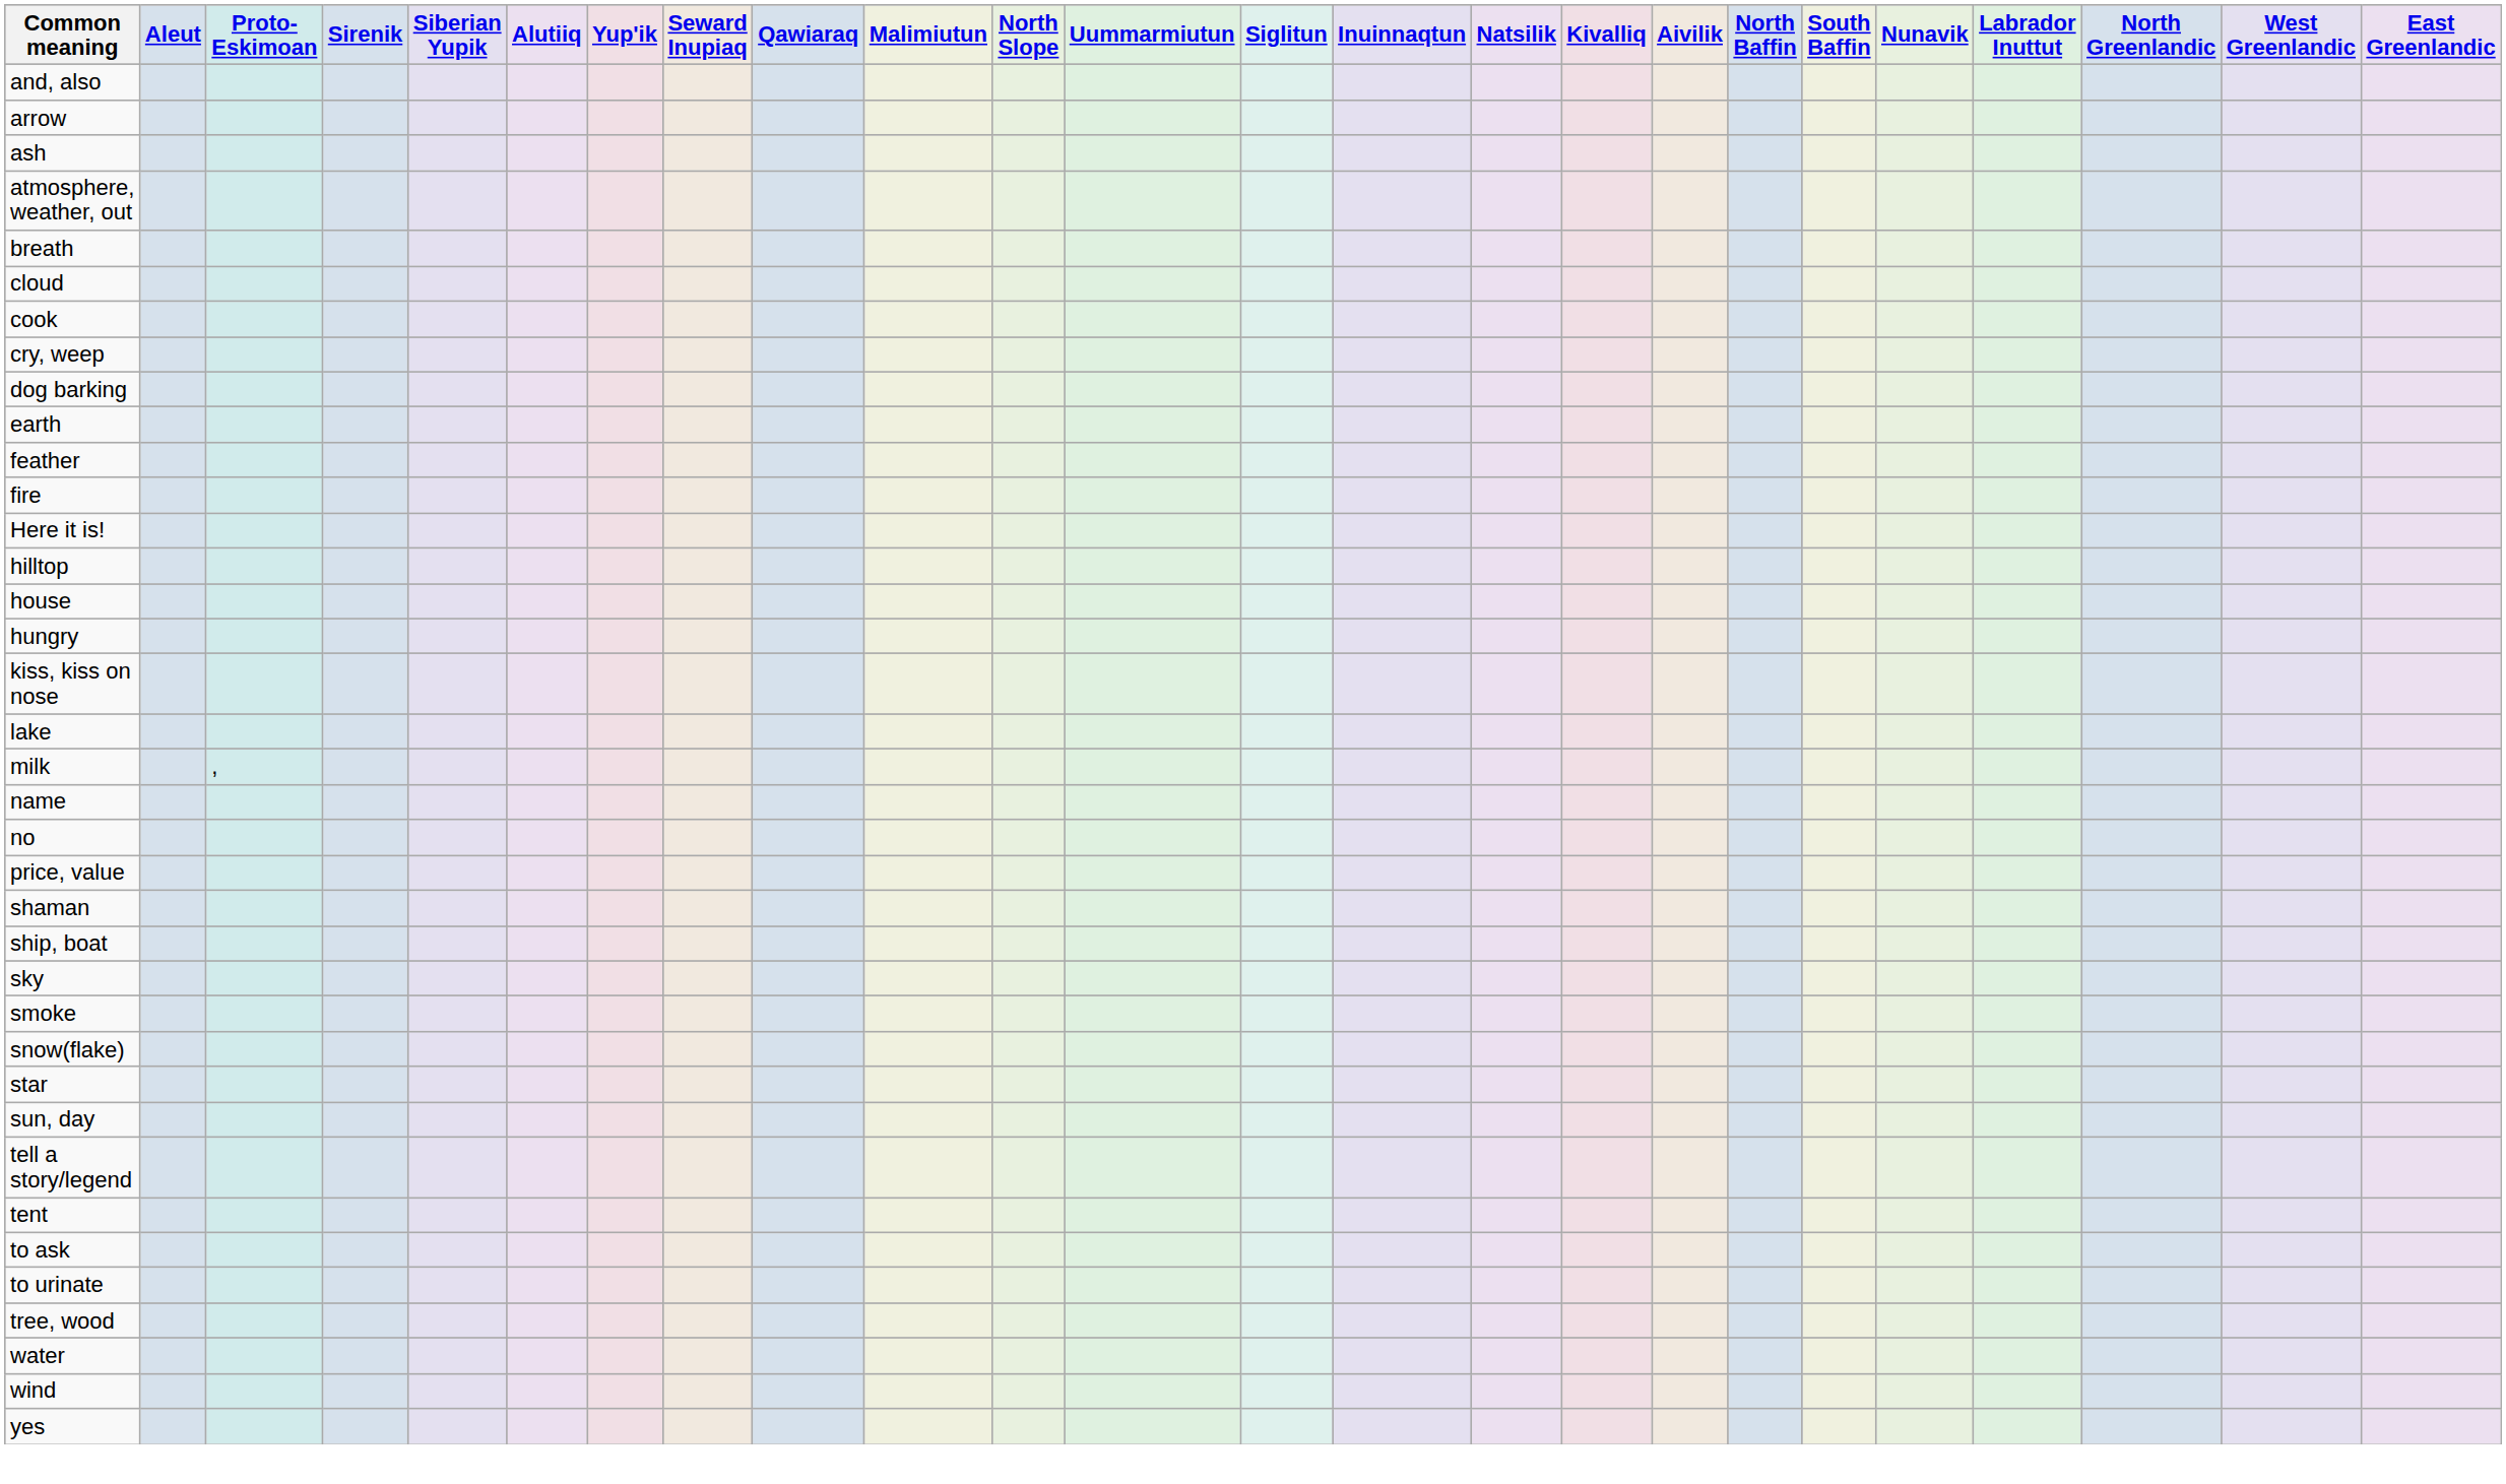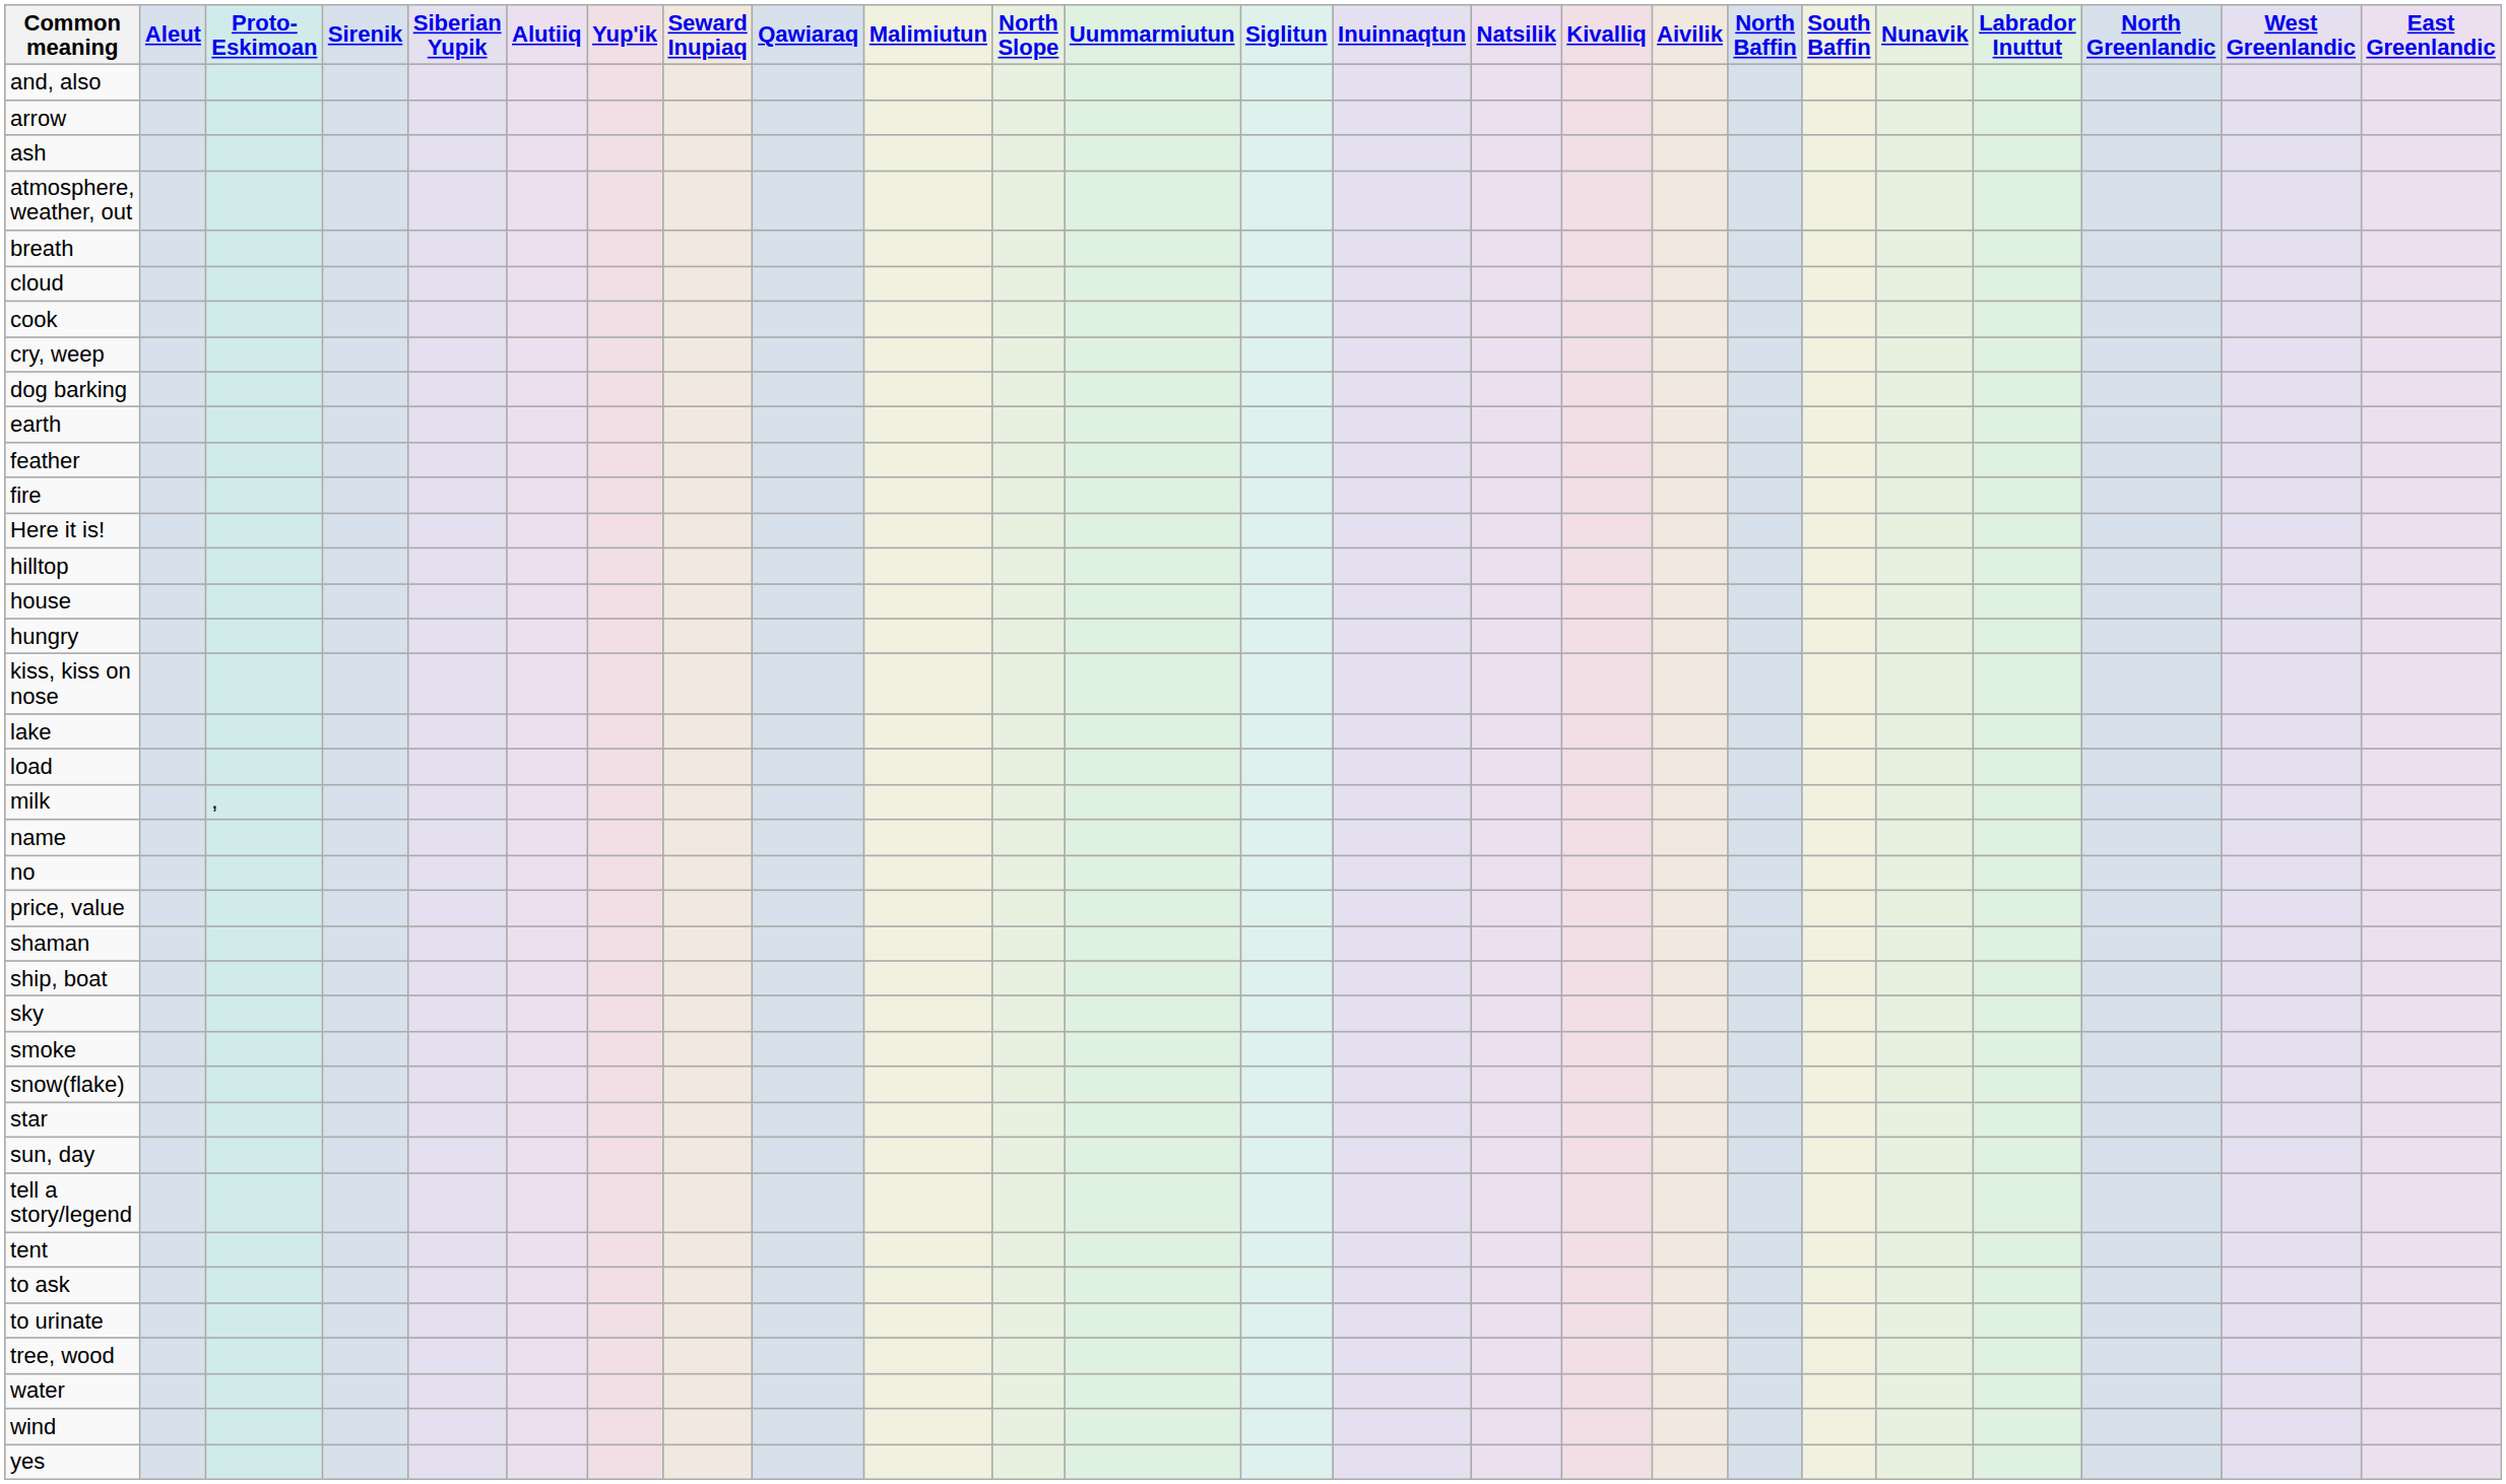+ row: load
